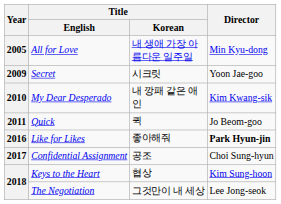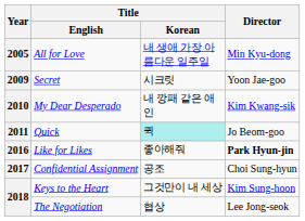Quick | Title / Korean: no background -> paleturquoise background
Keys to the Heart | Title / Korean: 협상 -> 그것만이 내 세상
The Negotiation | Title / Korean: 그것만이 내 세상 -> 협상
